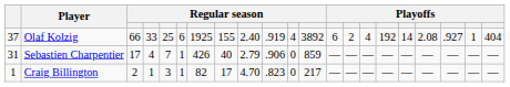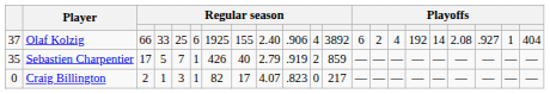Olaf Kolzig | column 10: .919 -> .906
Sebastien Charpentier | column 1: 31 -> 35
Sebastien Charpentier | column 4: 4 -> 5
Sebastien Charpentier | column 10: .906 -> .919
Sebastien Charpentier | column 11: 0 -> 2
Craig Billington | column 1: 1 -> 0
Craig Billington | column 9: 4.70 -> 4.07
